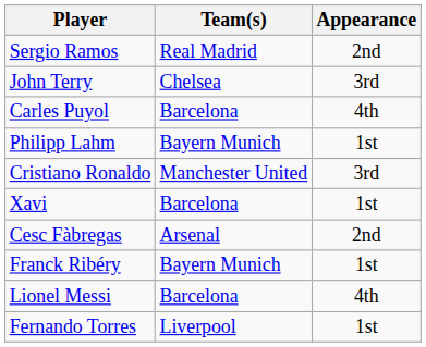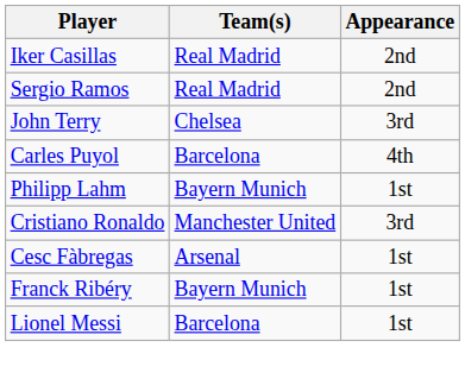+ row: Iker Casillas | Real Madrid | 2nd
- row: Xavi | Barcelona | 1st
Cesc Fàbregas | Appearance: 2nd -> 1st
Lionel Messi | Appearance: 4th -> 1st
- row: Fernando Torres | Liverpool | 1st
